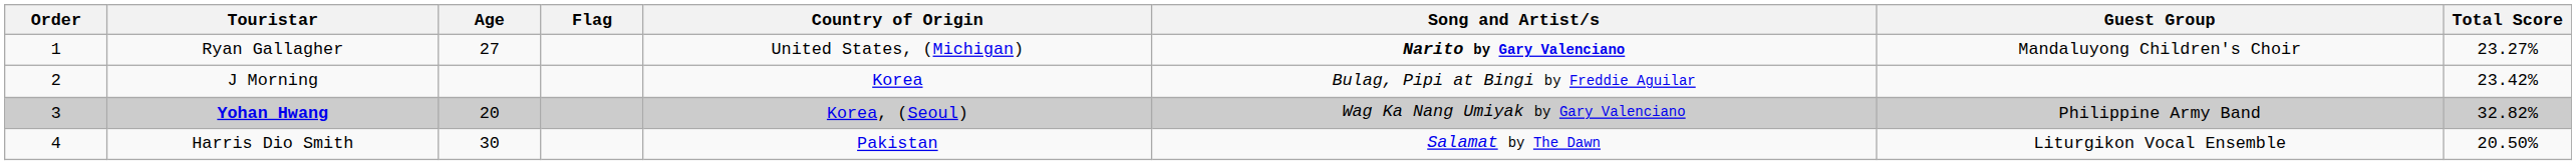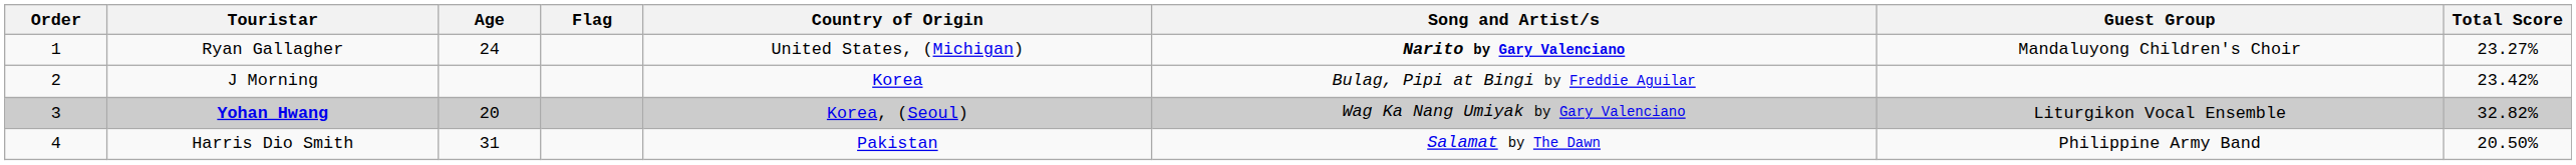Ryan Gallagher | Age: 27 -> 24
Yohan Hwang | Guest Group: Philippine Army Band -> Liturgikon Vocal Ensemble
Harris Dio Smith | Age: 30 -> 31
Harris Dio Smith | Guest Group: Liturgikon Vocal Ensemble -> Philippine Army Band
